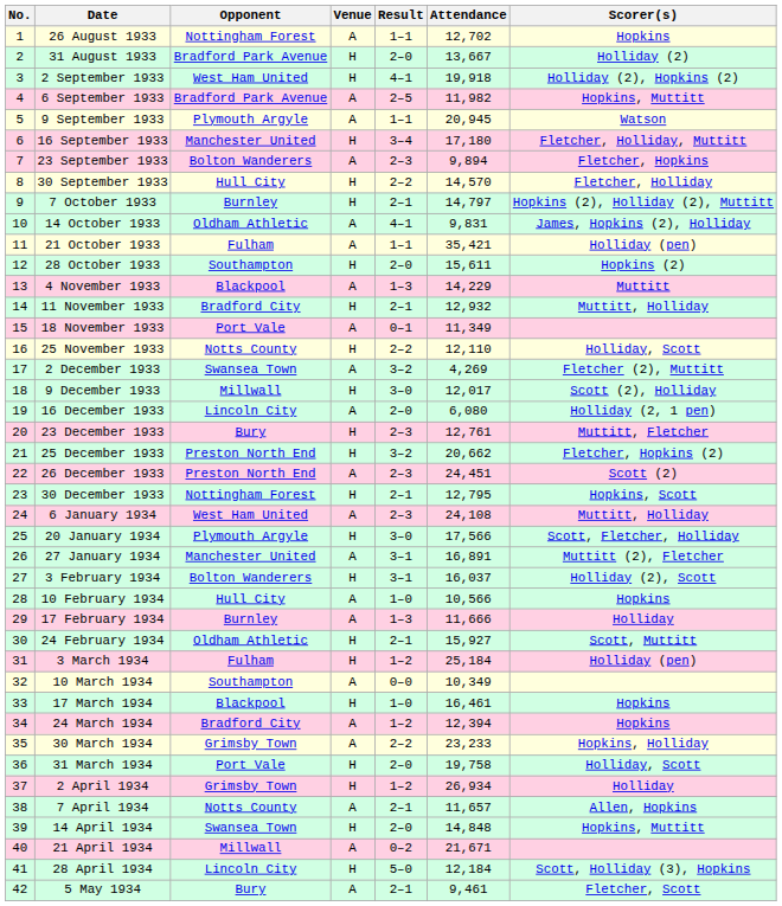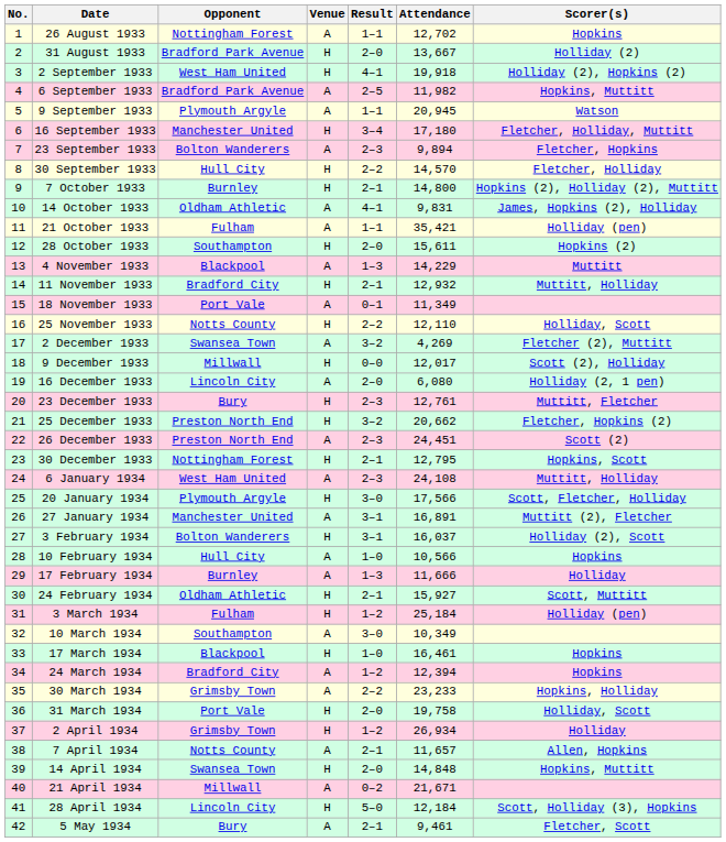7 October 1933 | Attendance: 14,797 -> 14,800
9 December 1933 | Result: 3–0 -> 0–0
10 March 1934 | Result: 0–0 -> 3–0
